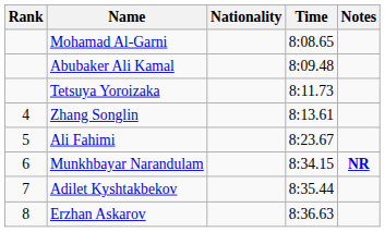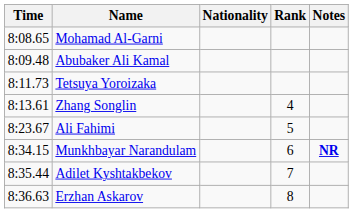columns swapped: Rank <-> Time
